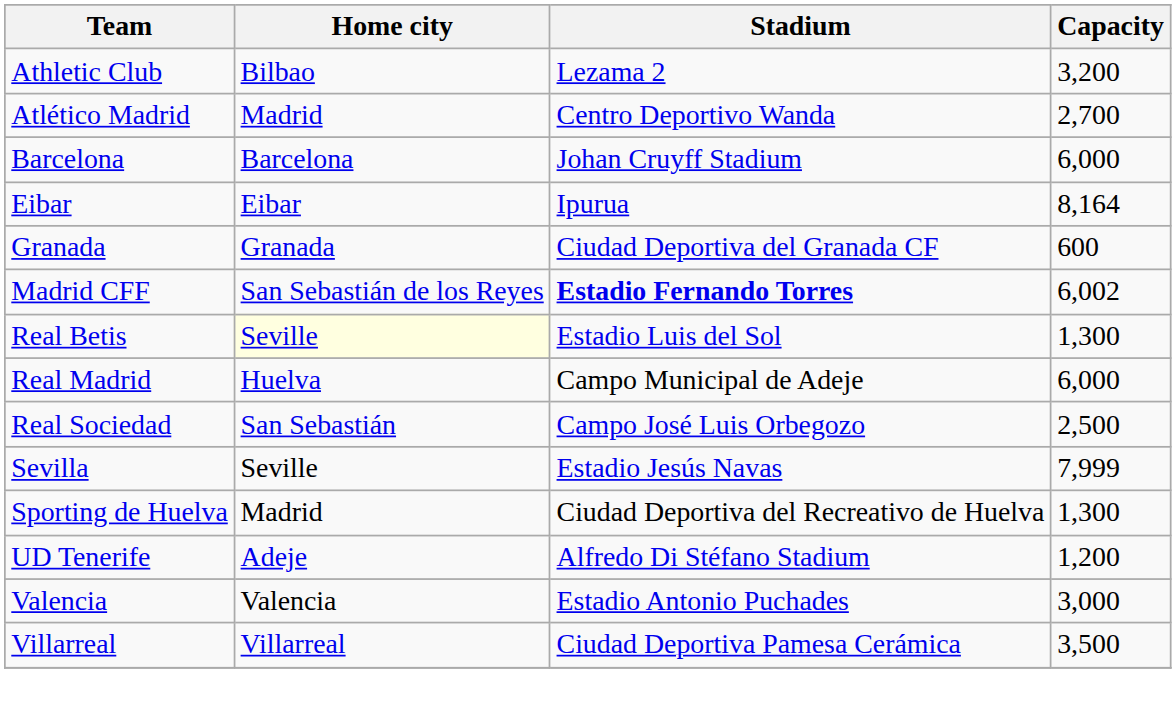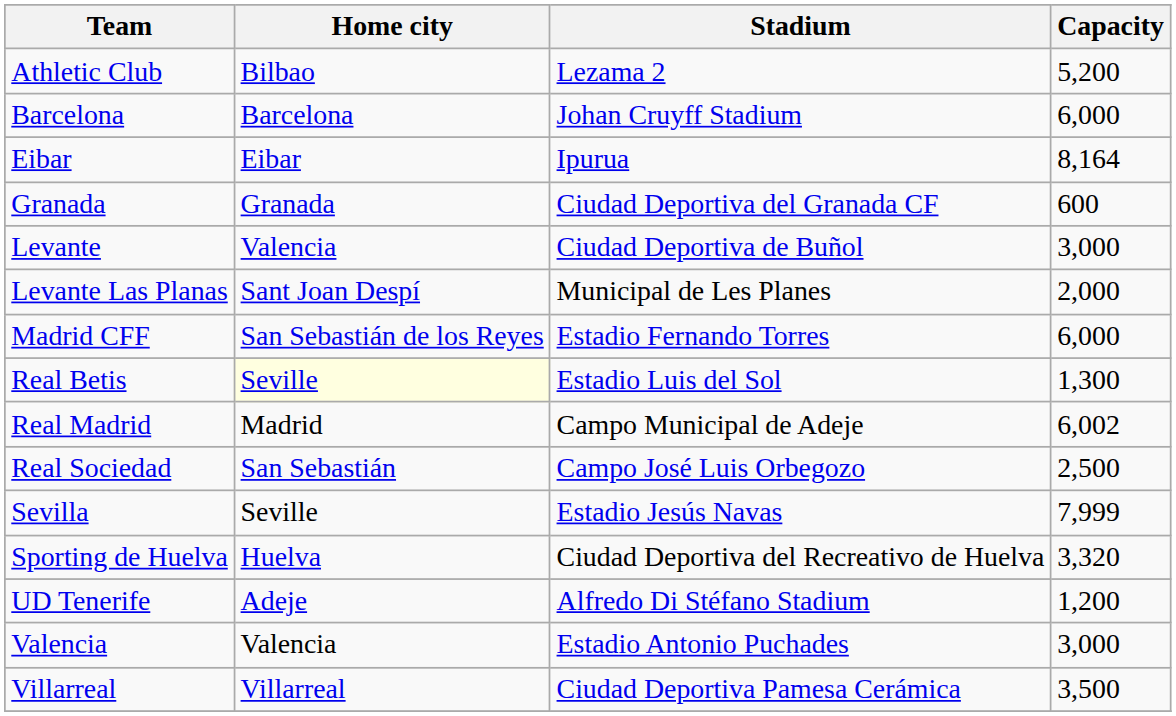Athletic Club | Capacity: 3,200 -> 5,200
- row: Atlético Madrid | Madrid | Centro Deportivo Wanda | 2,700
+ row: Levante | Valencia | Ciudad Deportiva de Buñol | 3,000
+ row: Levante Las Planas | Sant Joan Despí | Municipal de Les Planes | 2,000
Madrid CFF | Stadium: bold -> normal
Madrid CFF | Capacity: 6,002 -> 6,000
Real Madrid | Home city: Huelva -> Madrid
Real Madrid | Capacity: 6,000 -> 6,002
Sporting de Huelva | Home city: Madrid -> Huelva
Sporting de Huelva | Capacity: 1,300 -> 3,320
